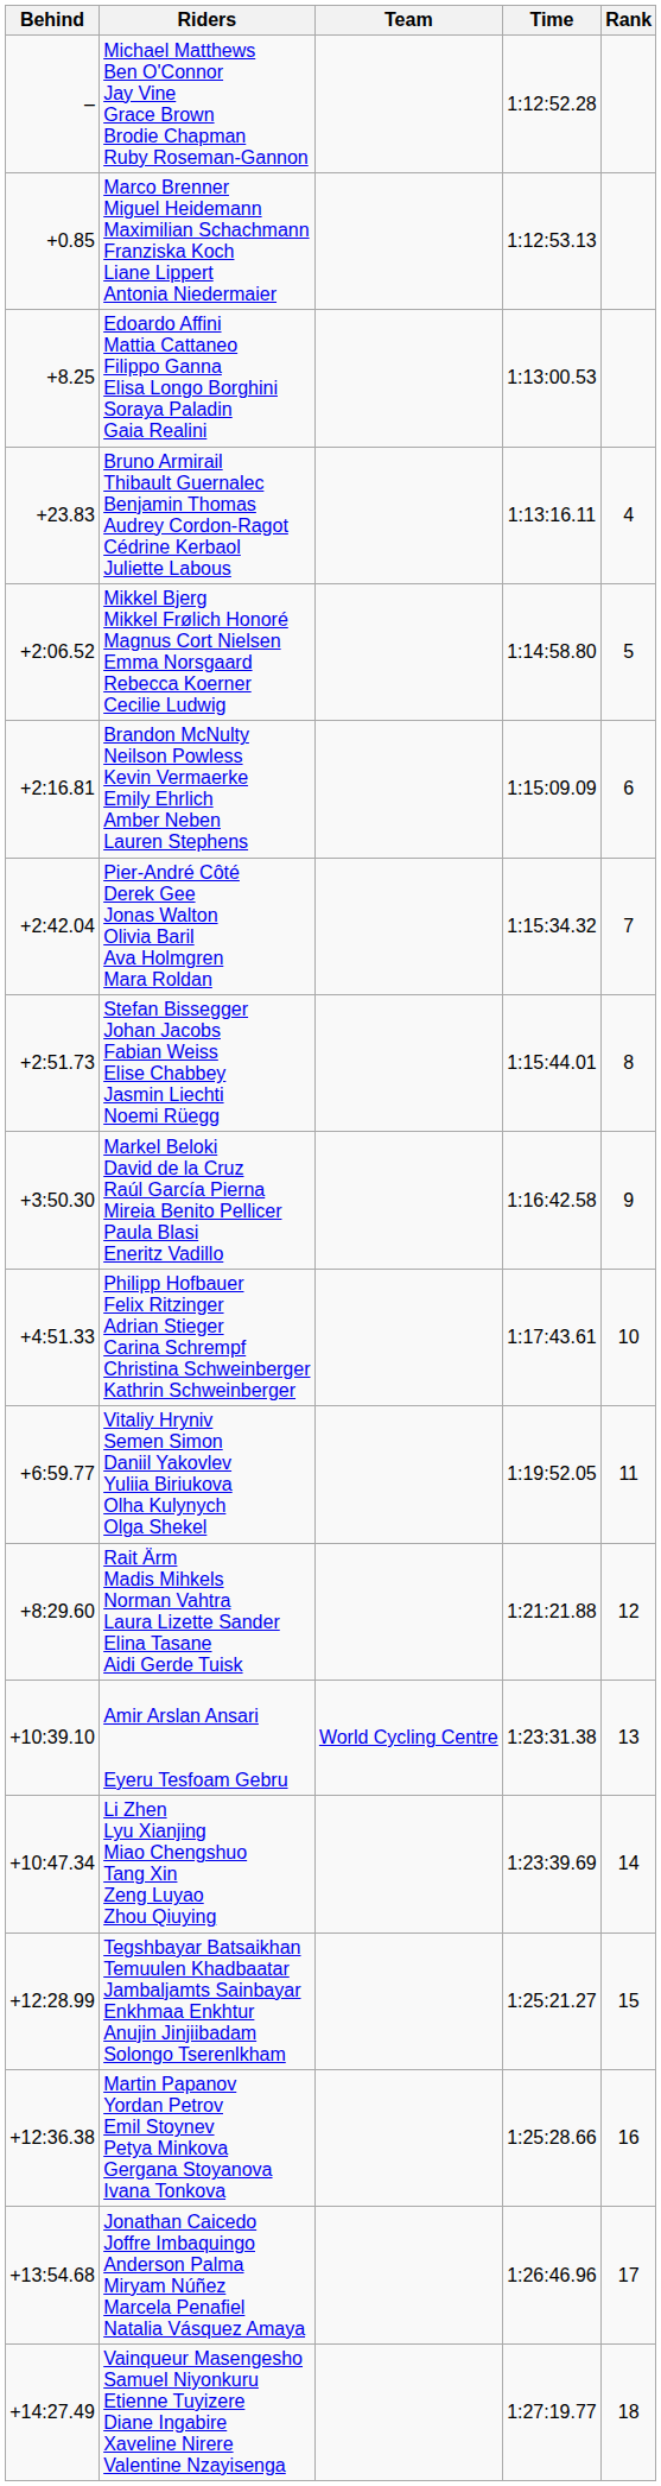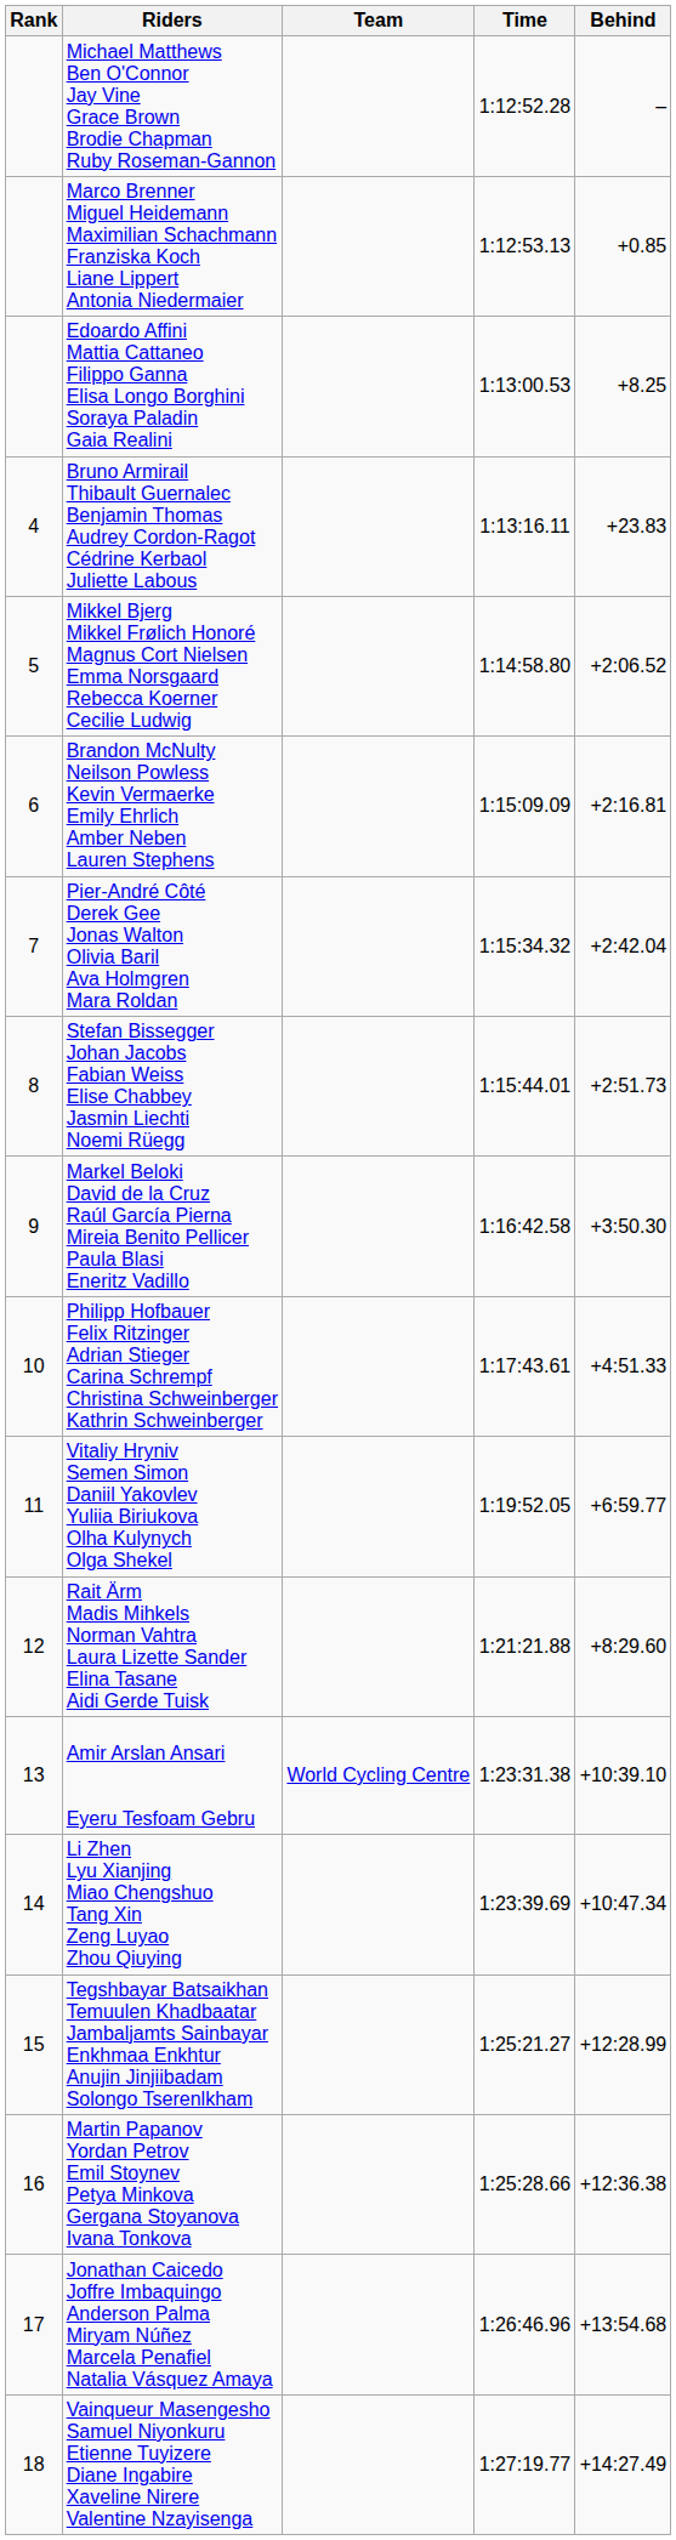columns swapped: Rank <-> Behind
